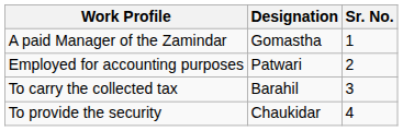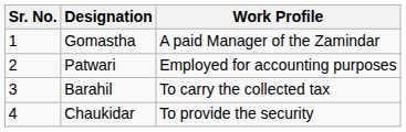columns swapped: Sr. No. <-> Work Profile
